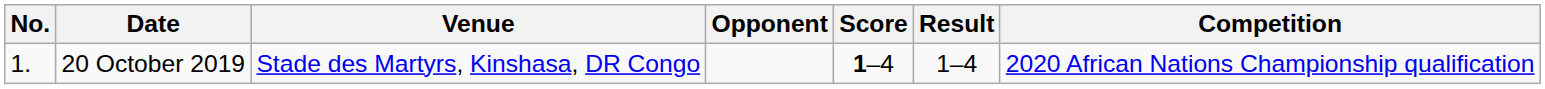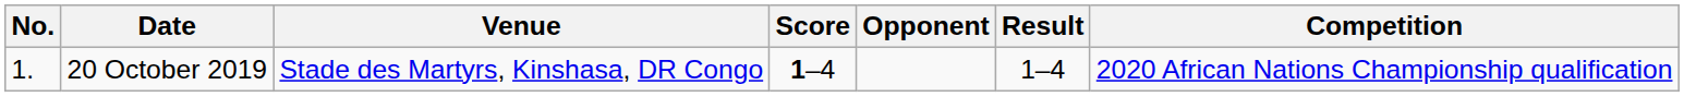columns swapped: Opponent <-> Score
